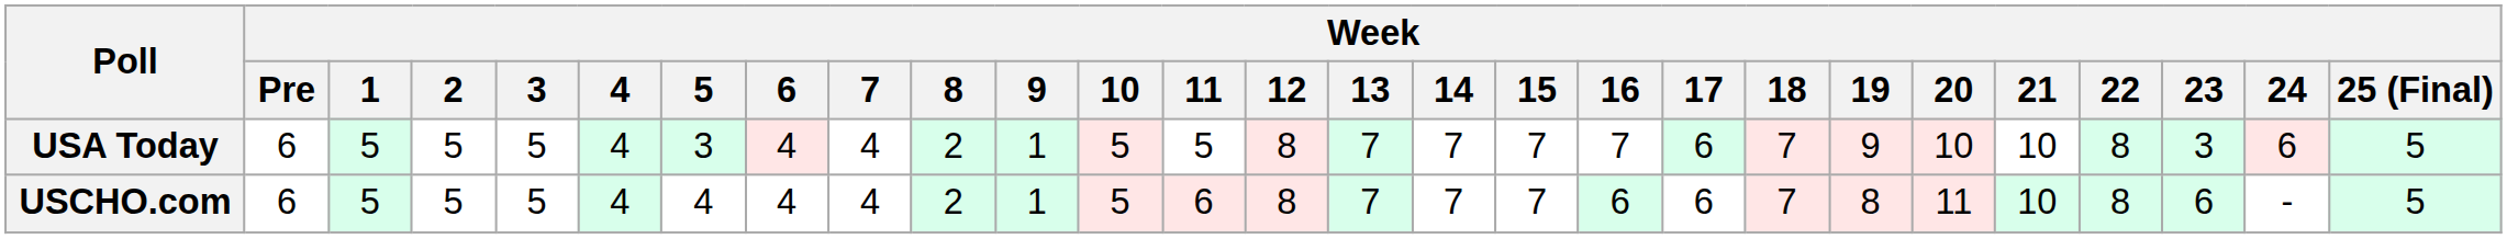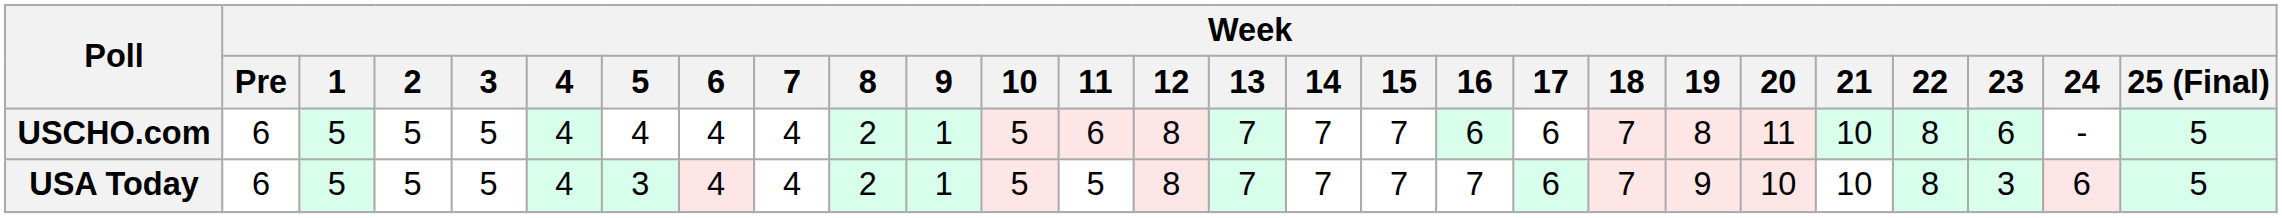rows swapped: USCHO.com <-> USA Today
